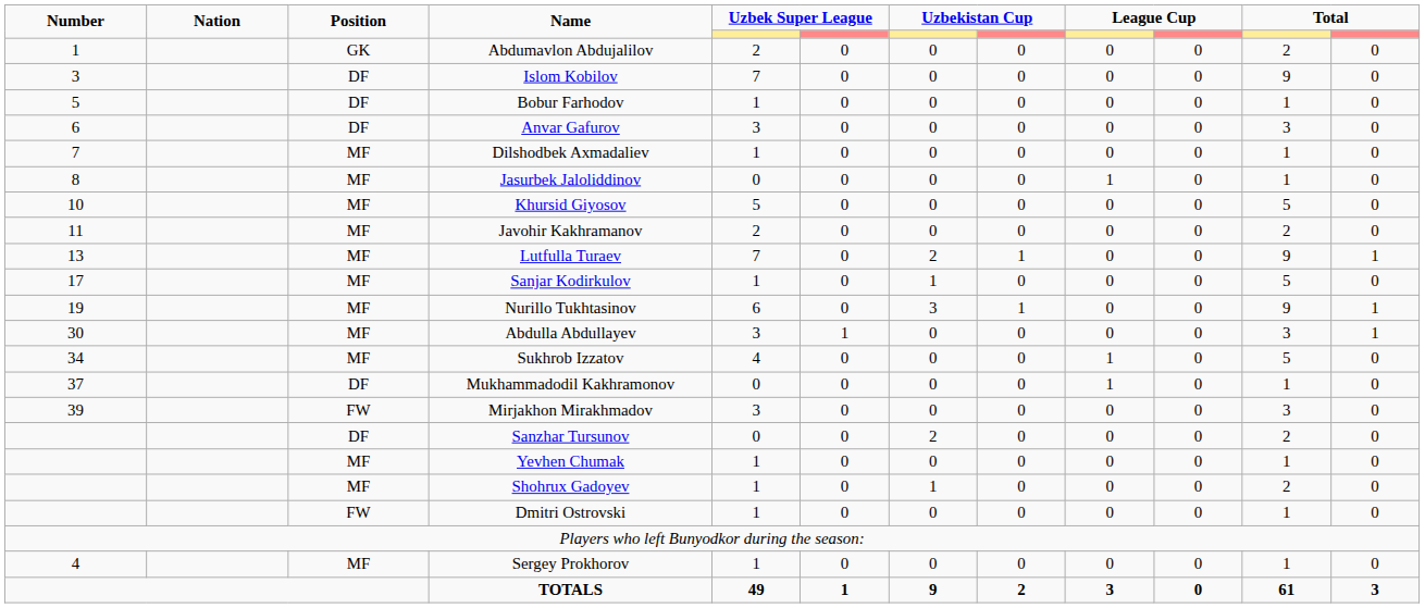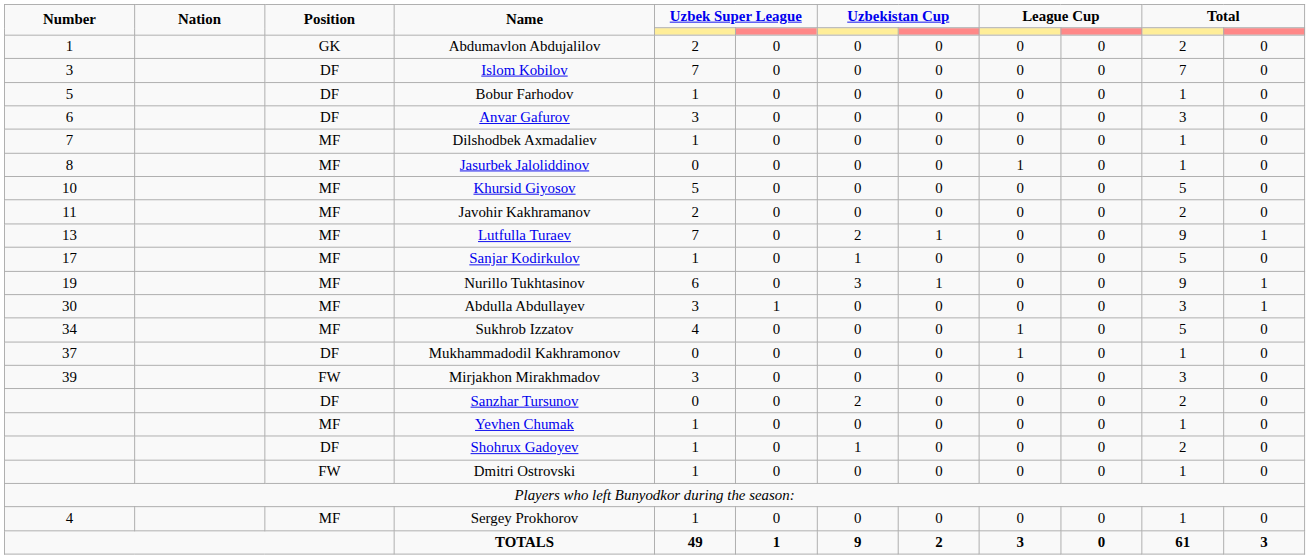Islom Kobilov | column 11: 9 -> 7
Shohrux Gadoyev | Position: MF -> DF
